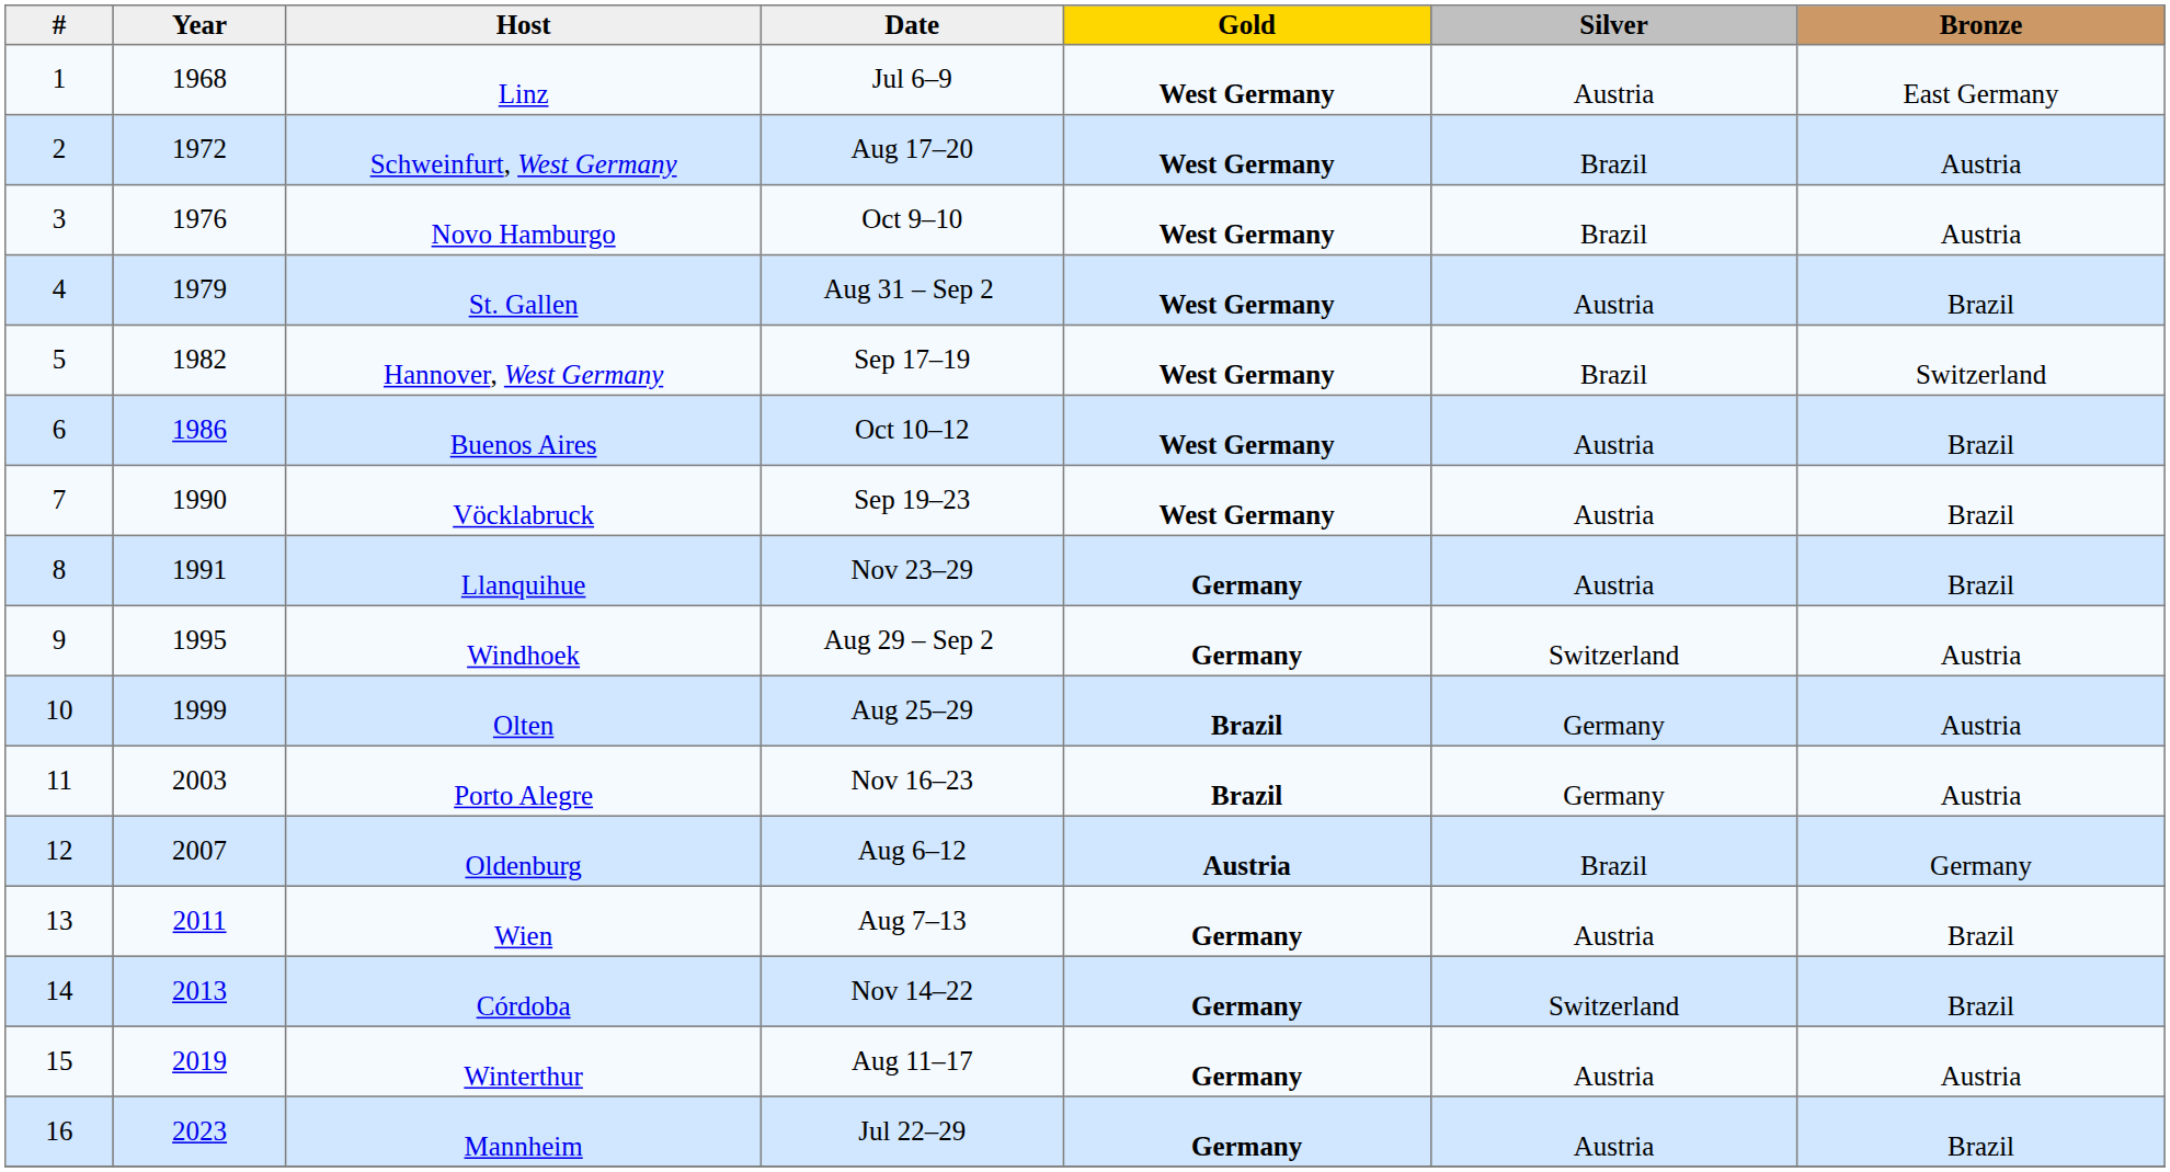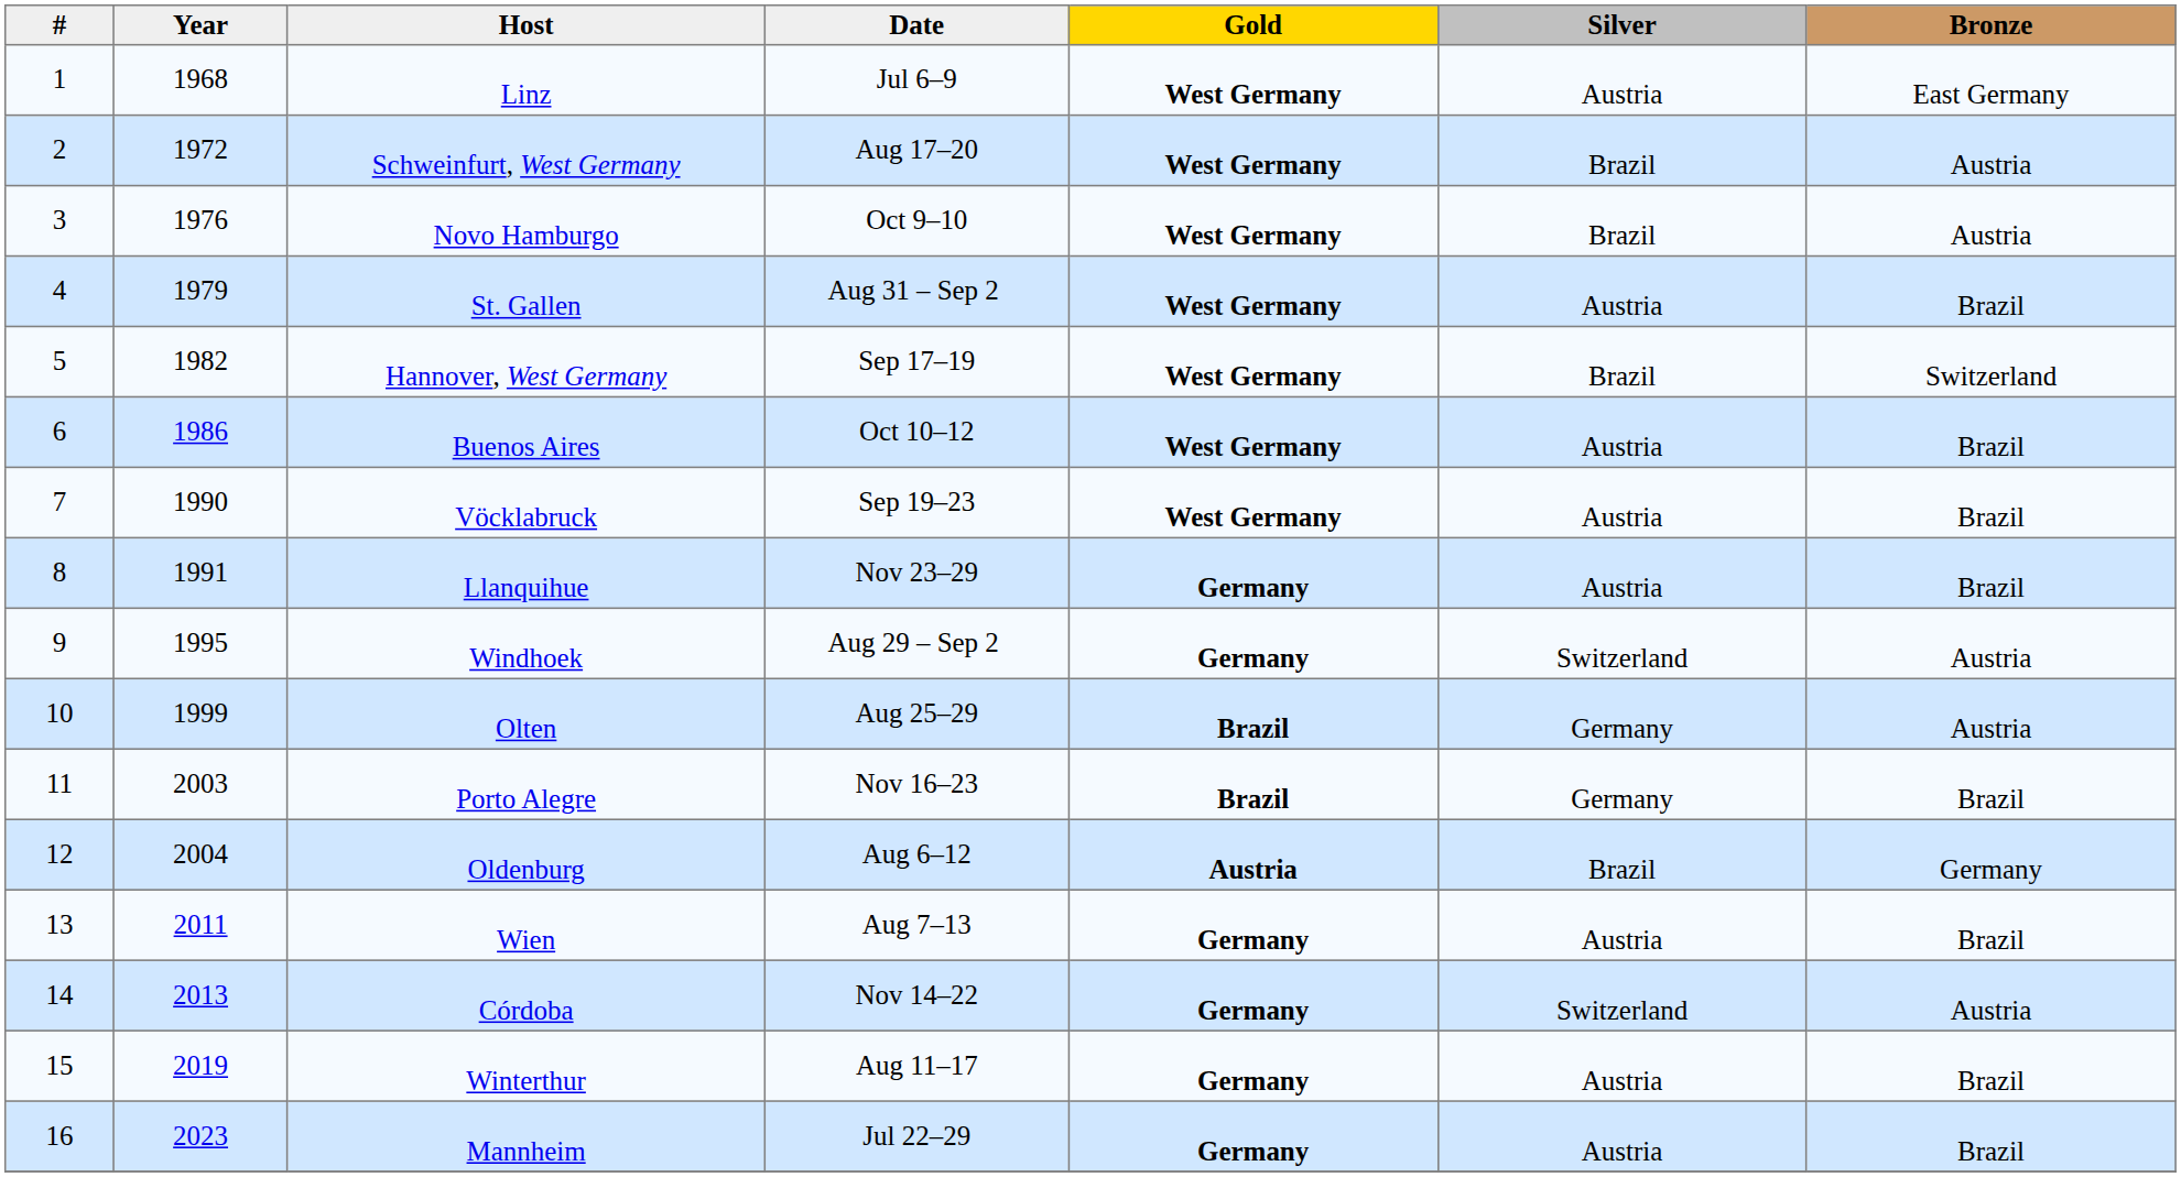Porto Alegre | Bronze: Austria -> Brazil
Oldenburg | Year: 2007 -> 2004
Córdoba | Bronze: Brazil -> Austria
Winterthur | Bronze: Austria -> Brazil
